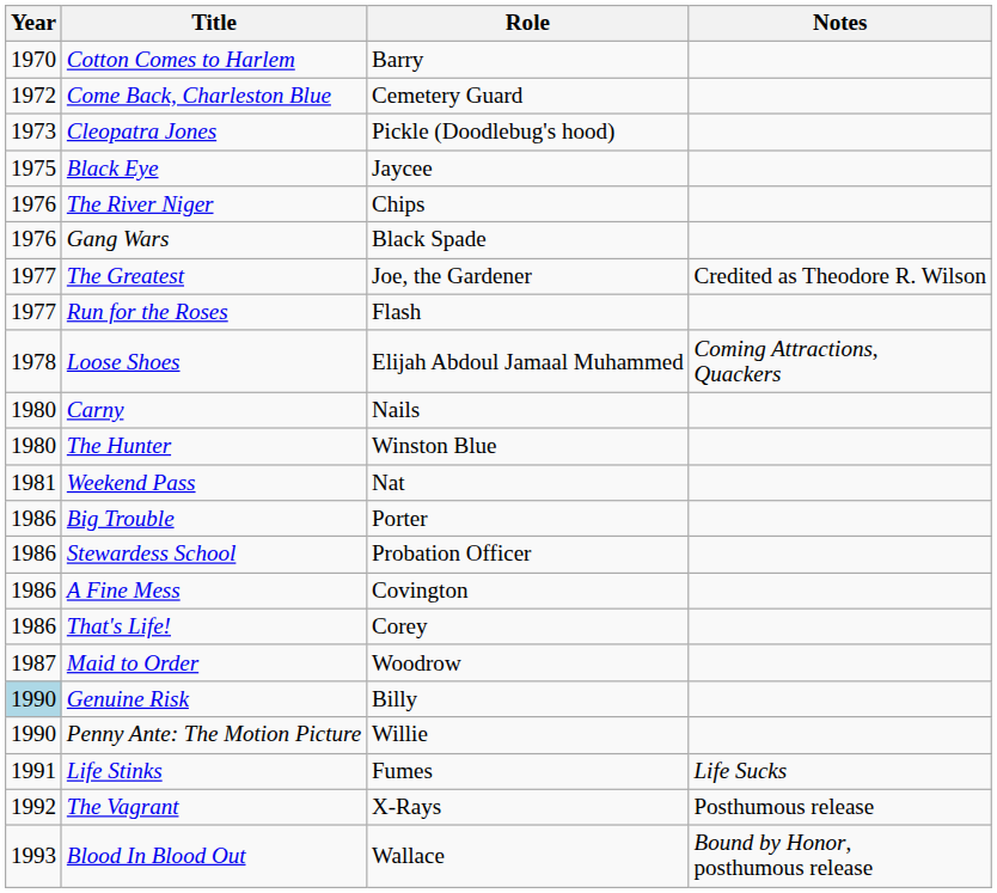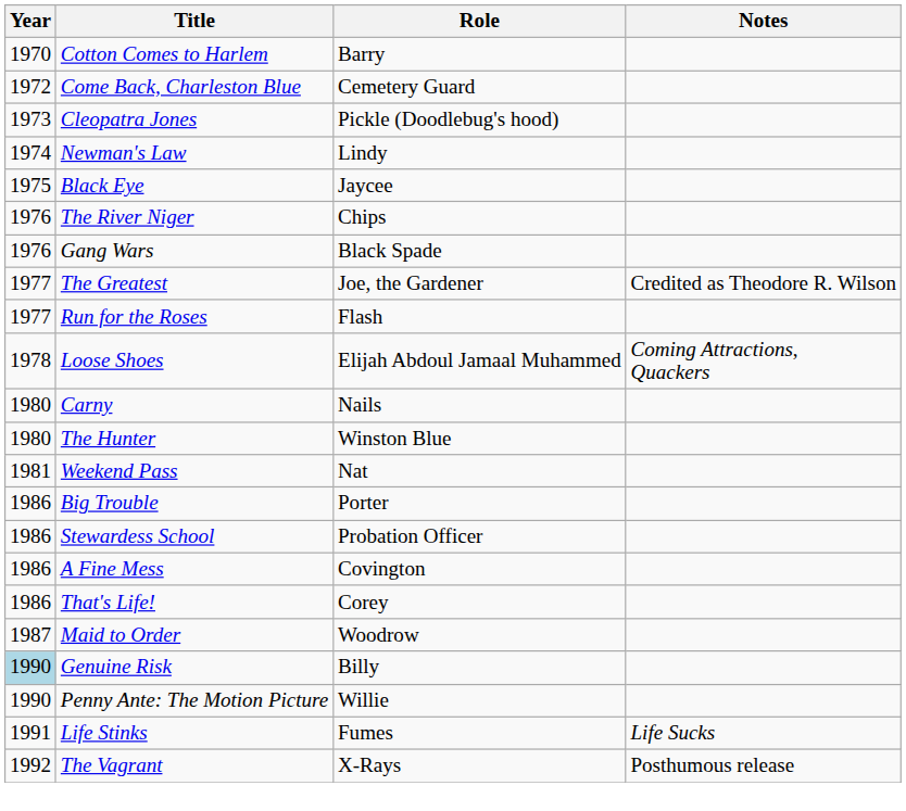+ row: 1974 | Newman's Law | Lindy
- row: 1993 | Blood In Blood Out | Wallace | Bound by Honor, posthumous release
